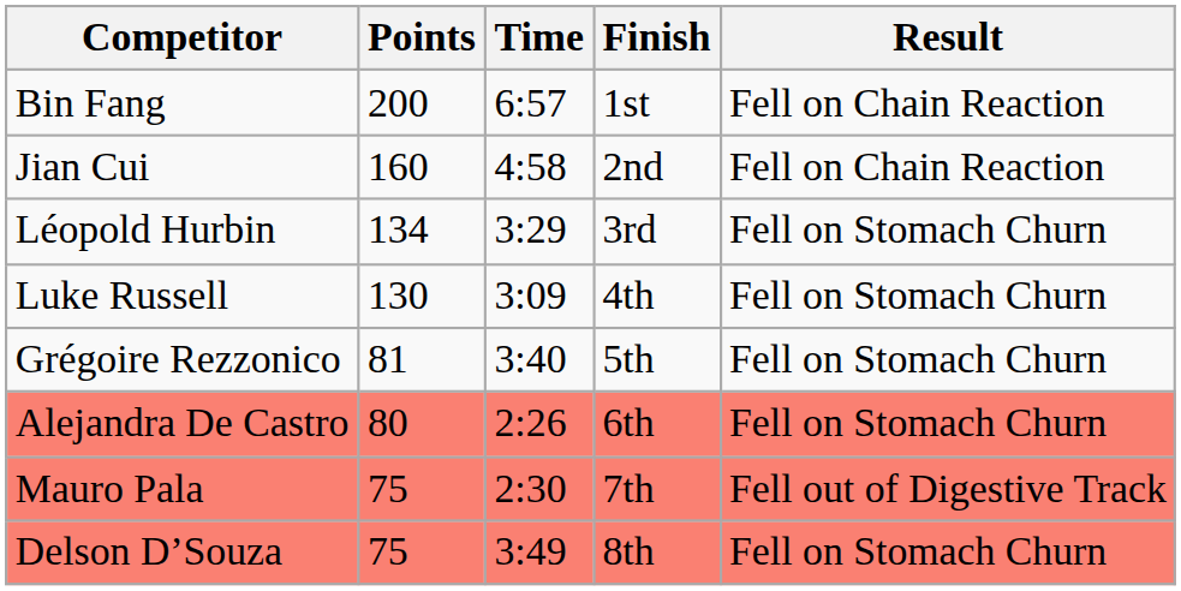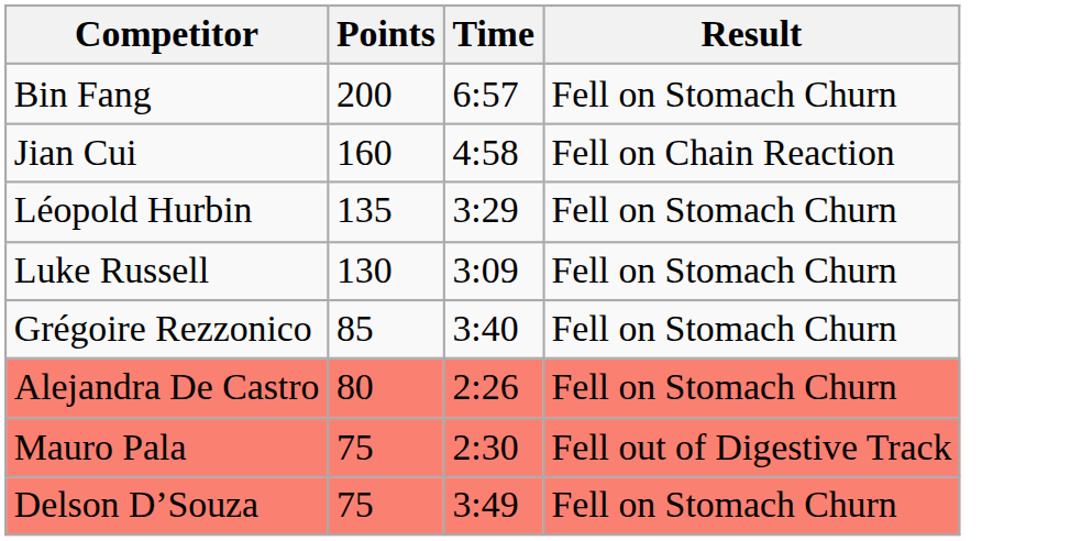- column: Finish | 1st | 2nd | 3rd | 4th | 5th | 6th | 7th | 8th
Bin Fang | Result: Fell on Chain Reaction -> Fell on Stomach Churn
Léopold Hurbin | Points: 134 -> 135
Grégoire Rezzonico | Points: 81 -> 85
